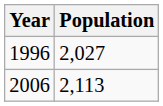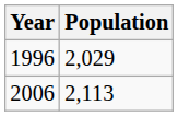1996 | Population: 2,027 -> 2,029
